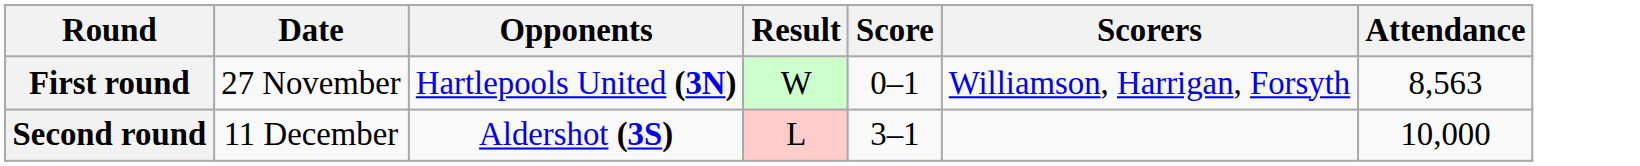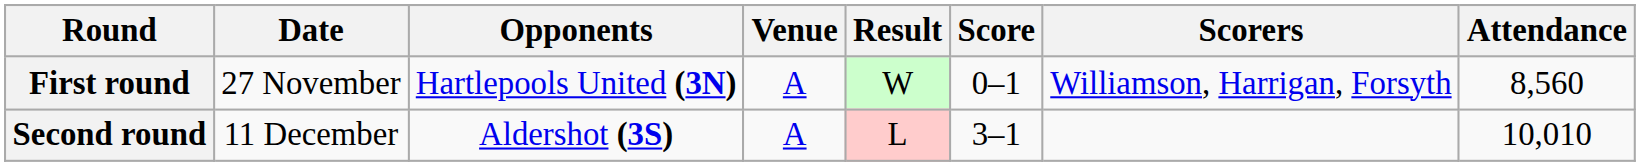+ column: Venue | A | A
First round | Attendance: 8,563 -> 8,560
Second round | Attendance: 10,000 -> 10,010
